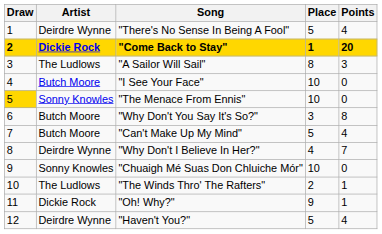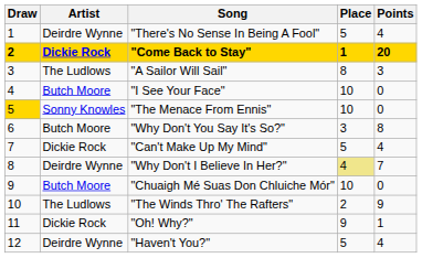"Can't Make Up My Mind" | Artist: Butch Moore -> Dickie Rock
"Why Don't I Believe In Her?" | Place: no background -> khaki background
"Chuaigh Mé Suas Don Chluiche Mór" | Artist: Sonny Knowles -> Butch Moore
"The Winds Thro' The Rafters" | Points: 1 -> 9
